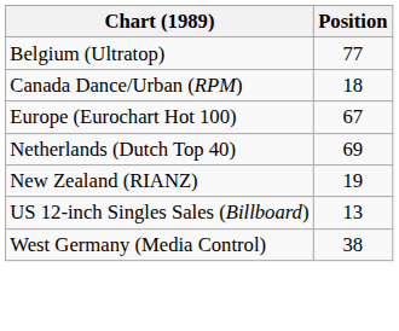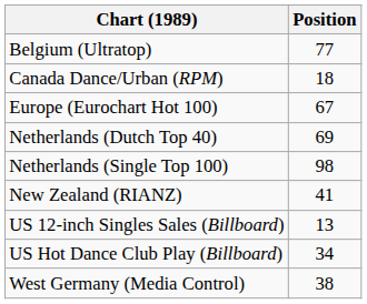+ row: Netherlands (Single Top 100) | 98
New Zealand (RIANZ) | Position: 19 -> 41
+ row: US Hot Dance Club Play (Billboard) | 34
